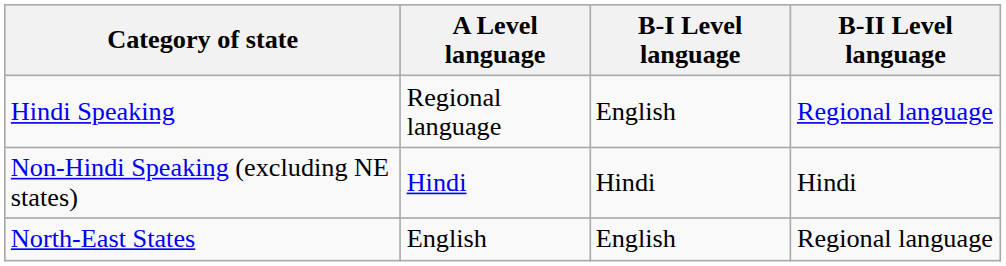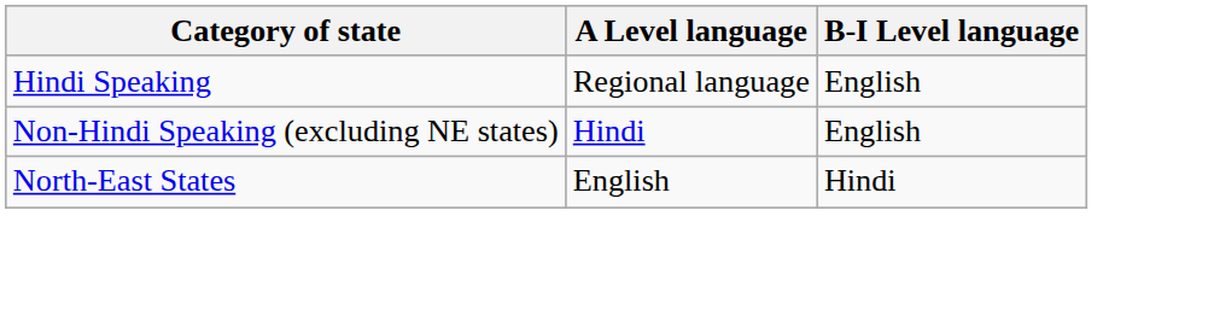- column: B-II Level language | Regional language | Hindi | Regional language
Non-Hindi Speaking (excluding NE states) | B-I Level language: Hindi -> English
North-East States | B-I Level language: English -> Hindi
